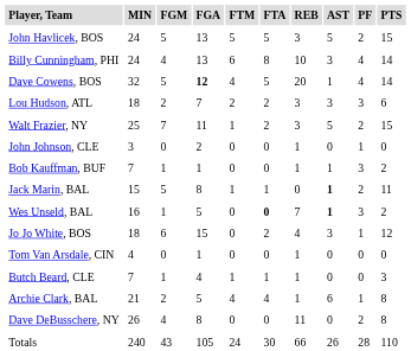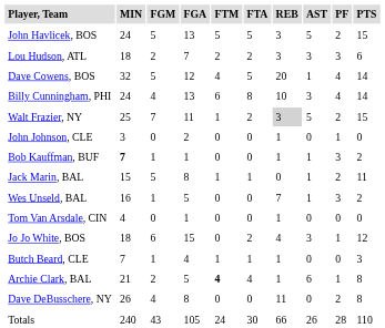rows swapped: Billy Cunningham, PHI <-> Lou Hudson, ATL
Dave Cowens, BOS | FGA: bold -> normal
Walt Frazier, NY | REB: no background -> lightgrey background
Bob Kauffman, BUF | MIN: normal -> bold
Jack Marin, BAL | AST: bold -> normal
Wes Unseld, BAL | FTA: bold -> normal
Wes Unseld, BAL | AST: bold -> normal
rows swapped: Tom Van Arsdale, CIN <-> Jo Jo White, BOS
Archie Clark, BAL | FTM: normal -> bold
